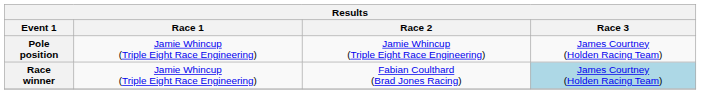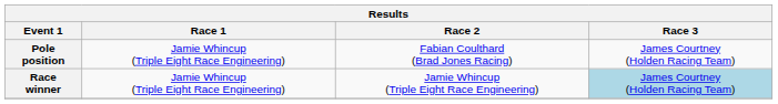Pole position | Race 2: Jamie Whincup (Triple Eight Race Engineering) -> Fabian Coulthard (Brad Jones Racing)
Race winner | Race 2: Fabian Coulthard (Brad Jones Racing) -> Jamie Whincup (Triple Eight Race Engineering)
